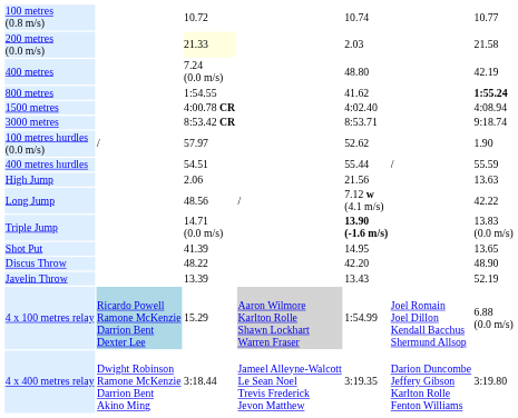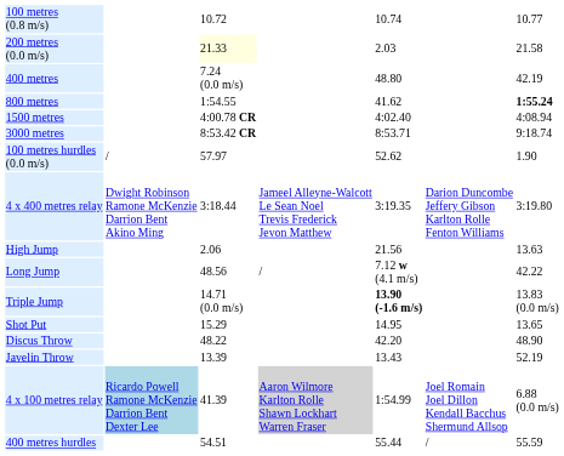rows swapped: 400 metres hurdles <-> 4 x 400 metres relay
Shot Put | column 3: 41.39 -> 15.29
4 x 100 metres relay | column 3: 15.29 -> 41.39
